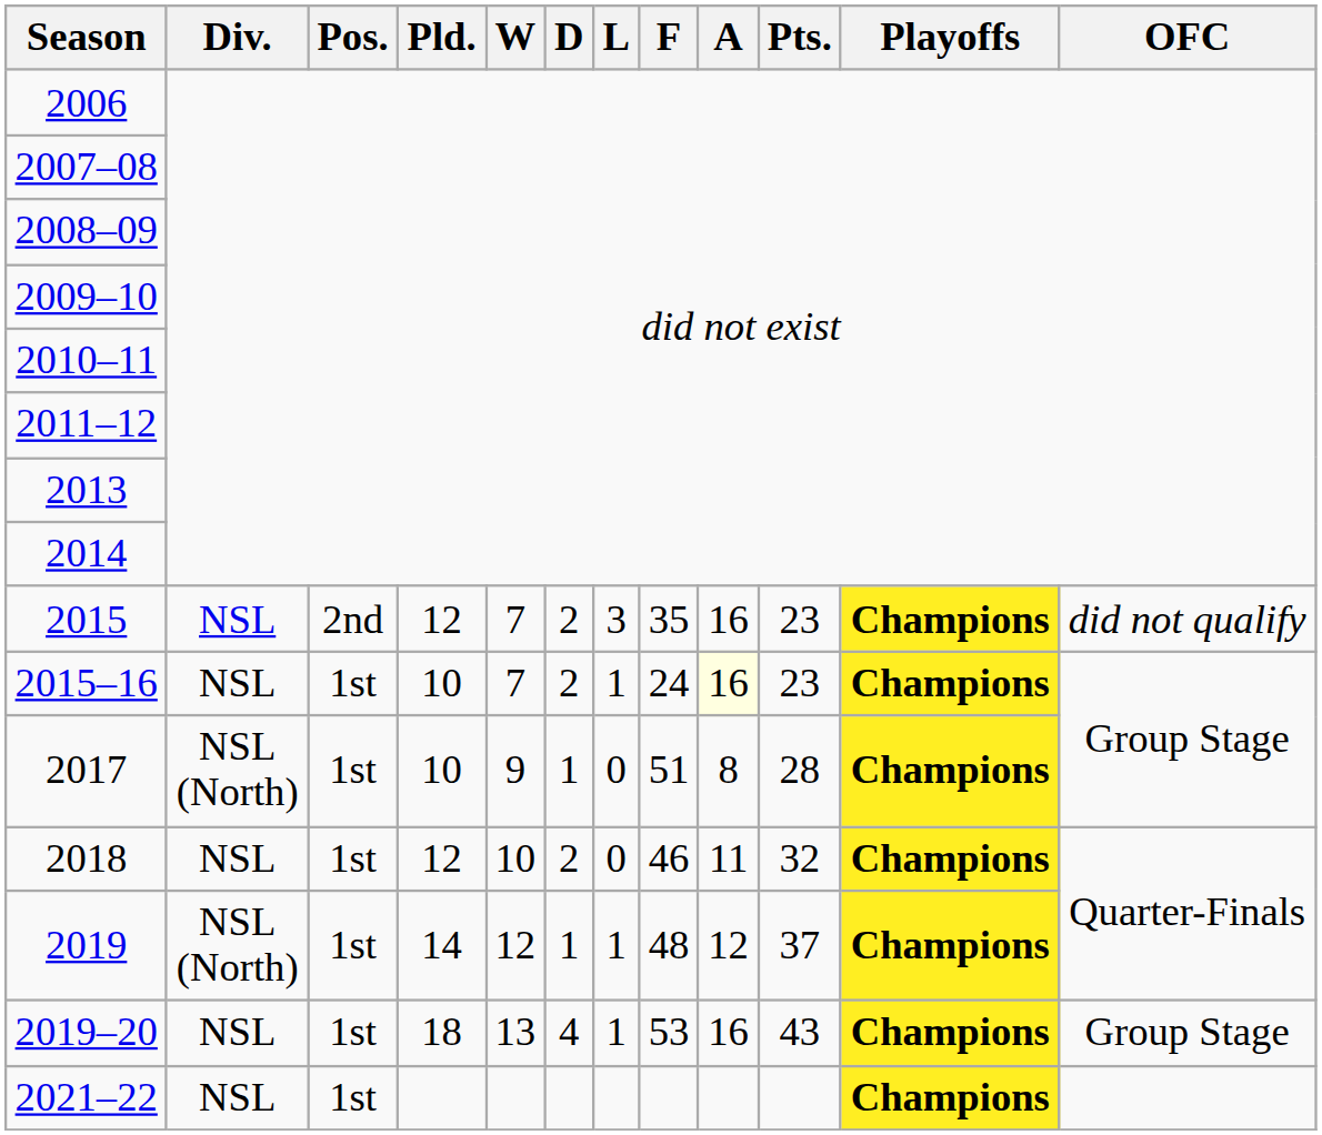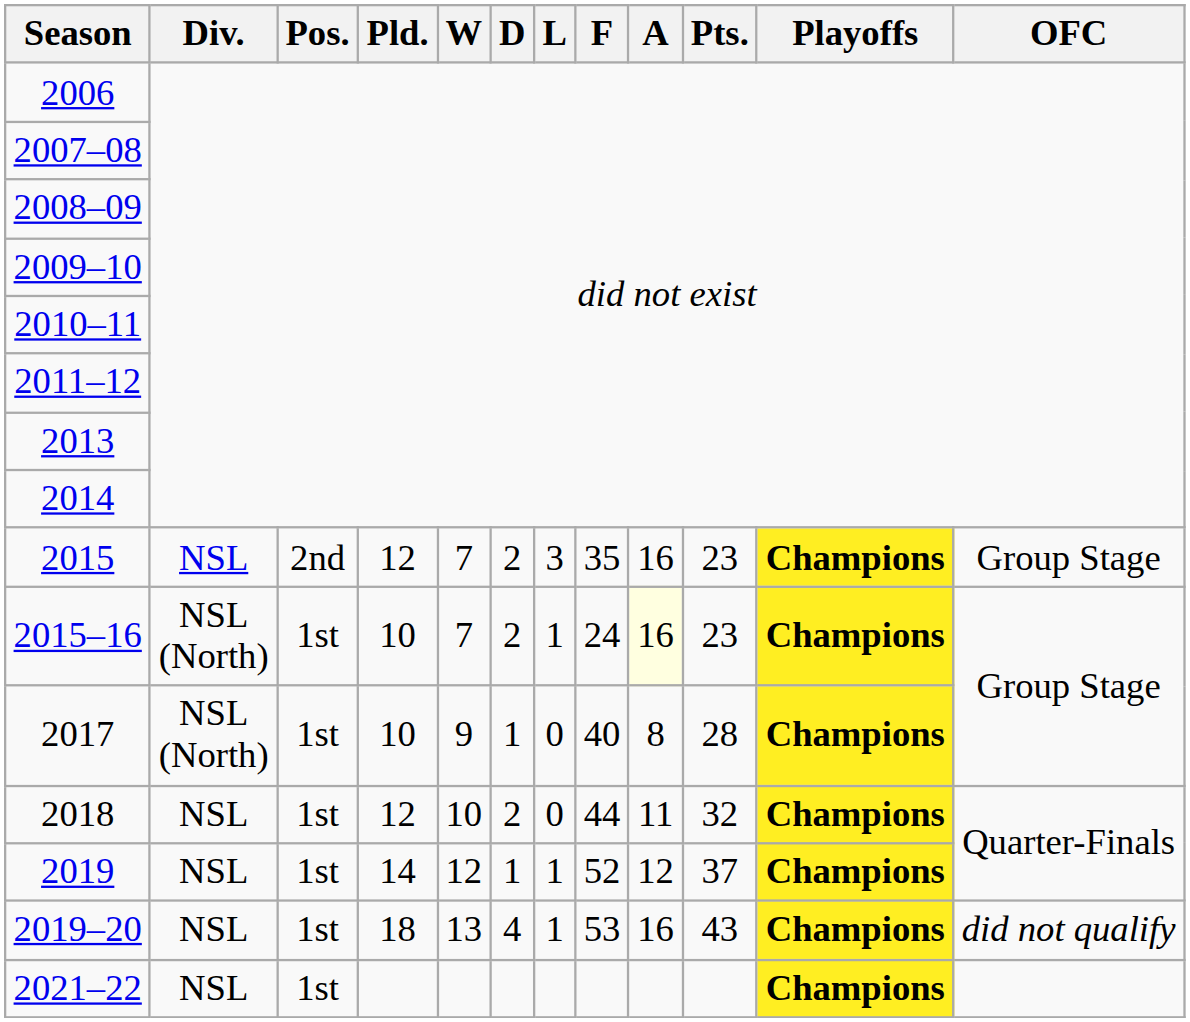2015 | OFC: did not qualify -> Group Stage
2015–16 | Div.: NSL -> NSL (North)
2017 | F: 51 -> 40
2018 | F: 46 -> 44
2019 | Div.: NSL (North) -> NSL
2019 | F: 48 -> 52
2019–20 | OFC: Group Stage -> did not qualify
